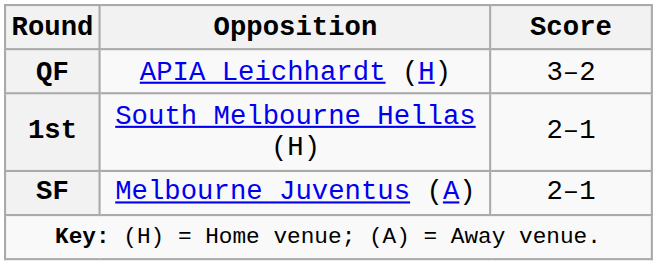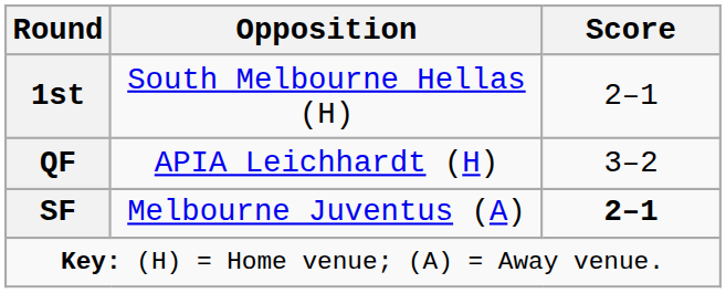rows swapped: 1st <-> QF
SF | Score: normal -> bold
